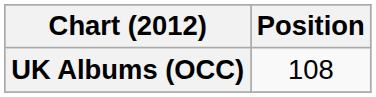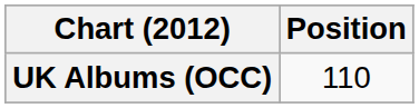UK Albums (OCC) | Position: 108 -> 110
